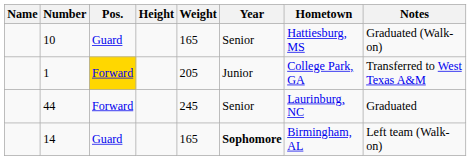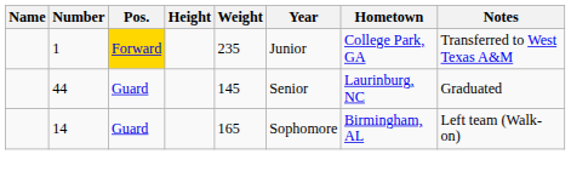- row: 10 | Guard | 165 | Senior | Hattiesburg, MS | Graduated (Walk-on)
1 | Weight: 205 -> 235
44 | Pos.: Forward -> Guard
44 | Weight: 245 -> 145
14 | Year: bold -> normal
